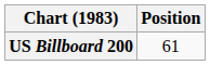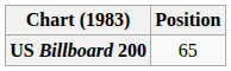US Billboard 200 | Position: 61 -> 65
